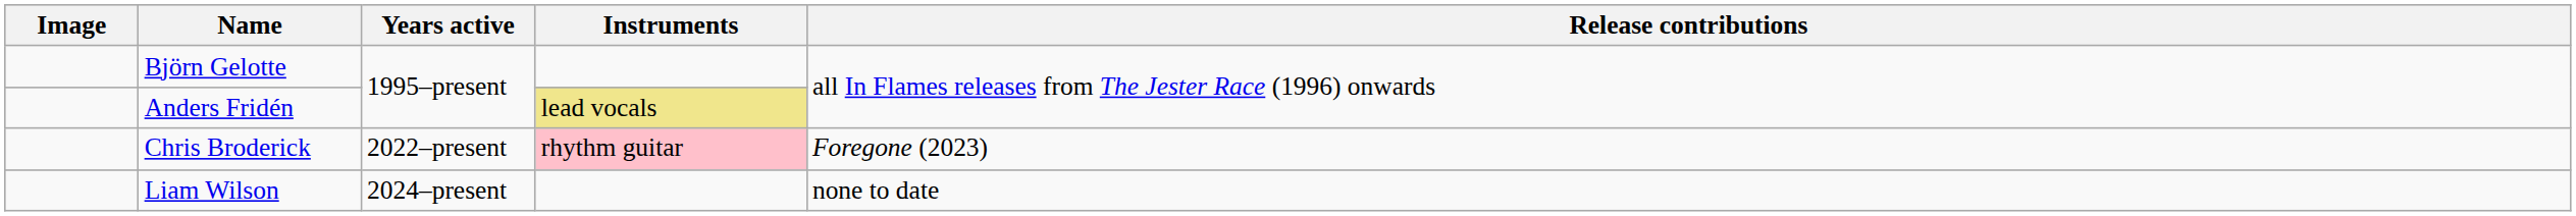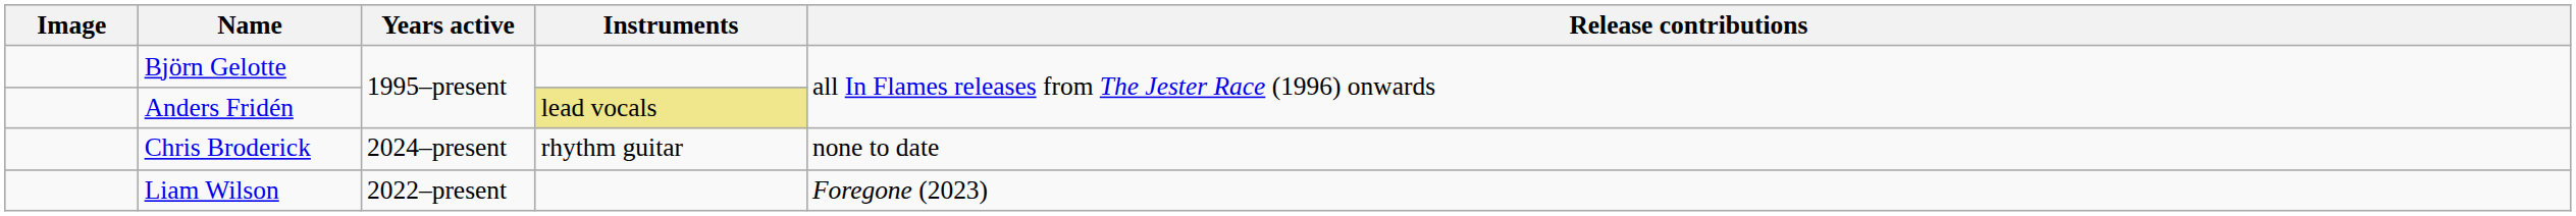Chris Broderick | Years active: 2022–present -> 2024–present
Chris Broderick | Instruments: pink background -> no background
Chris Broderick | Release contributions: Foregone (2023) -> none to date
Liam Wilson | Years active: 2024–present -> 2022–present
Liam Wilson | Release contributions: none to date -> Foregone (2023)
